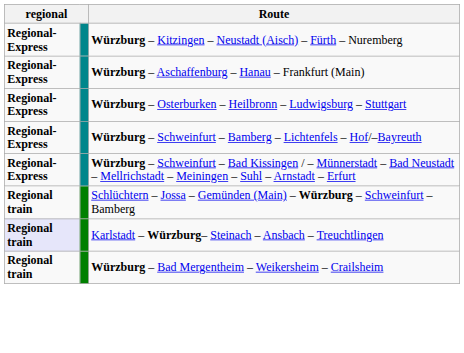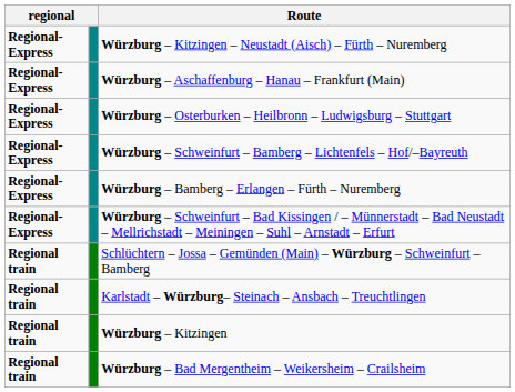+ row: Regional-Express | Würzburg – Bamberg – Erlangen – Fürth – Nuremberg
Karlstadt – Würzburg– Steinach – Ansbach – Treuchtlingen | column 1: lavender background -> no background
+ row: Regional train | Würzburg – Kitzingen
